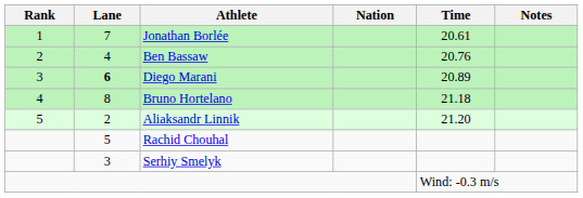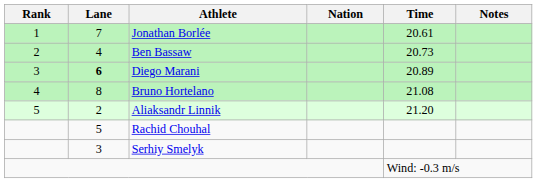Ben Bassaw | Time: 20.76 -> 20.73
Bruno Hortelano | Time: 21.18 -> 21.08
